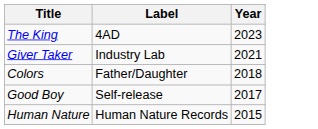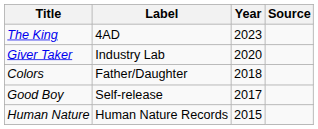+ column: Source
Giver Taker | Year: 2021 -> 2020
